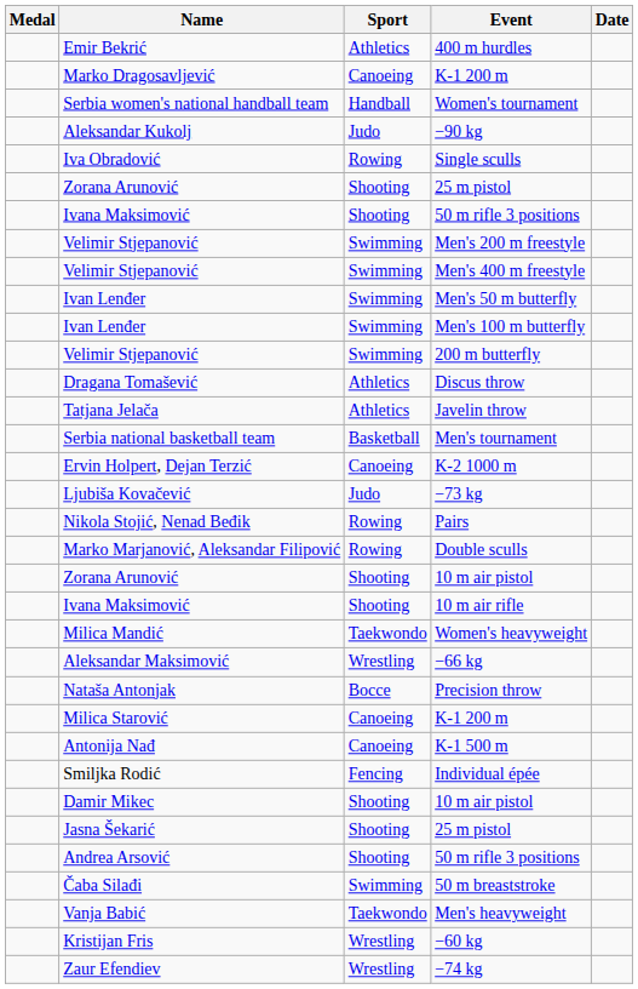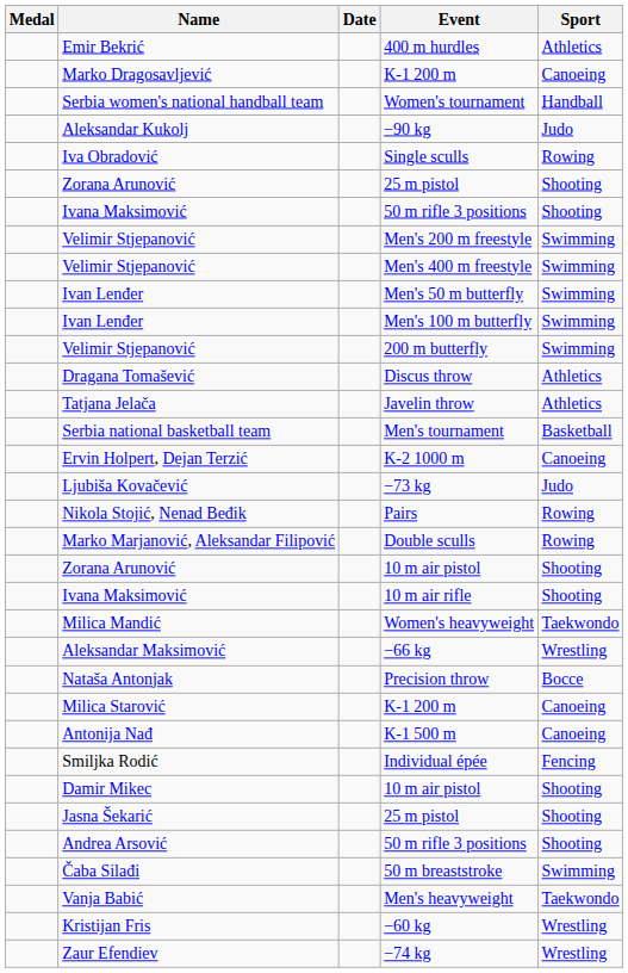columns swapped: Sport <-> Date
